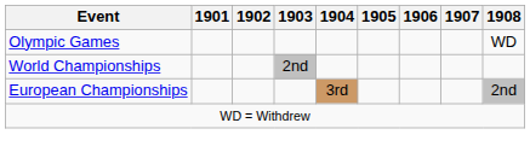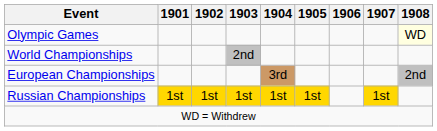Olympic Games | 1908: no background -> lightyellow background
+ row: Russian Championships | 1st | 1st | 1st | 1st | 1st | 1st
